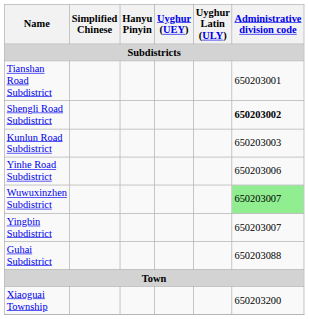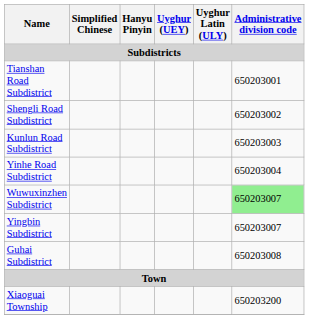Shengli Road Subdistrict | Administrative division code: bold -> normal
Yinhe Road Subdistrict | Administrative division code: 650203006 -> 650203004
Guhai Subdistrict | Administrative division code: 650203088 -> 650203008
